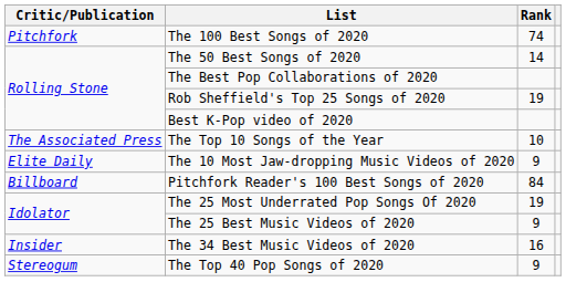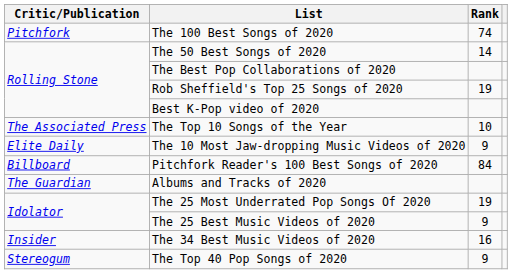+ row: The Guardian | Albums and Tracks of 2020
